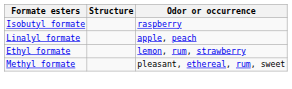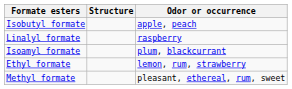Isobutyl formate | Odor or occurrence: raspberry -> apple, peach
Linalyl formate | Odor or occurrence: apple, peach -> raspberry
+ row: Isoamyl formate | plum, blackcurrant
